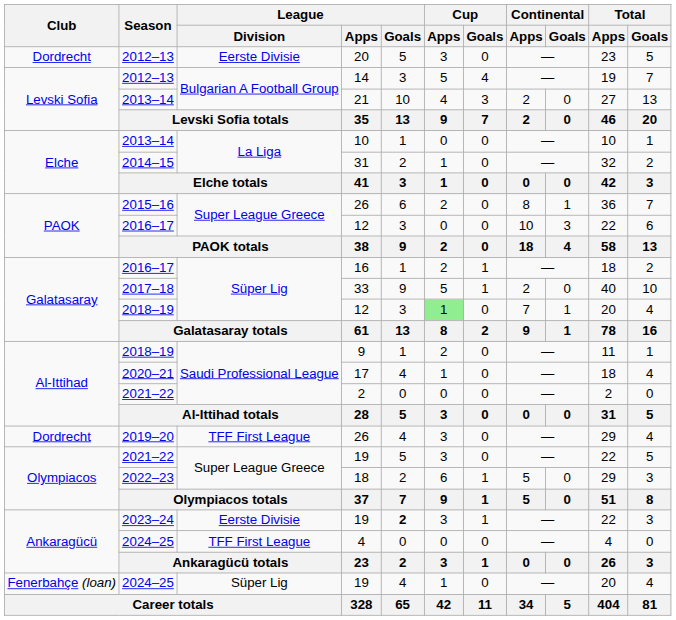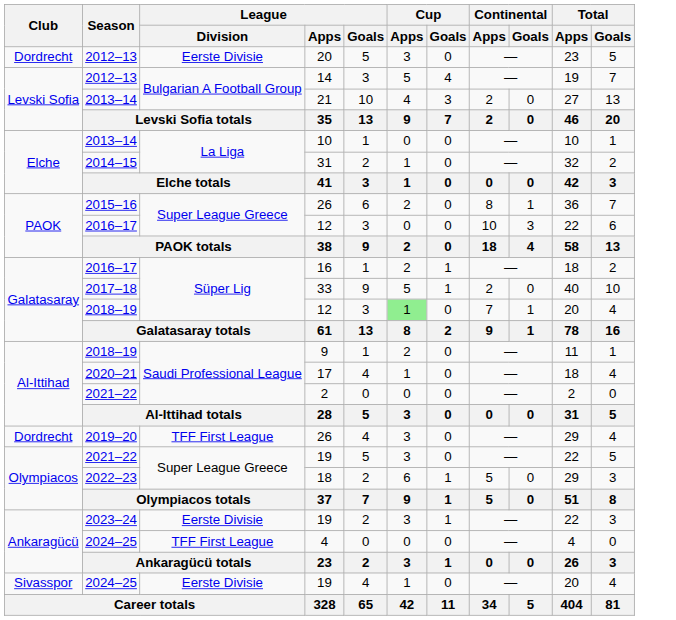2023–24 / 19 | League / Goals: bold -> normal
2024–25 / 19 | Club: Fenerbahçe (loan) -> Sivasspor
2024–25 / 19 | League / Division: Süper Lig -> Eerste Divisie
